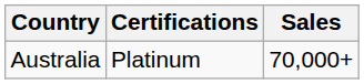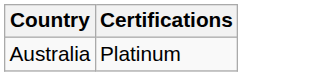- column: Sales | 70,000+
